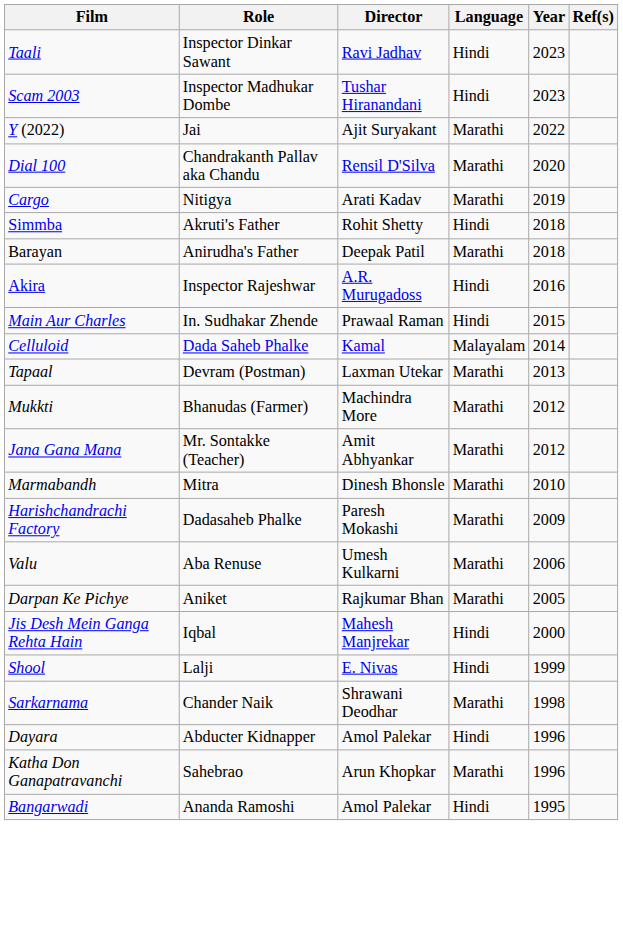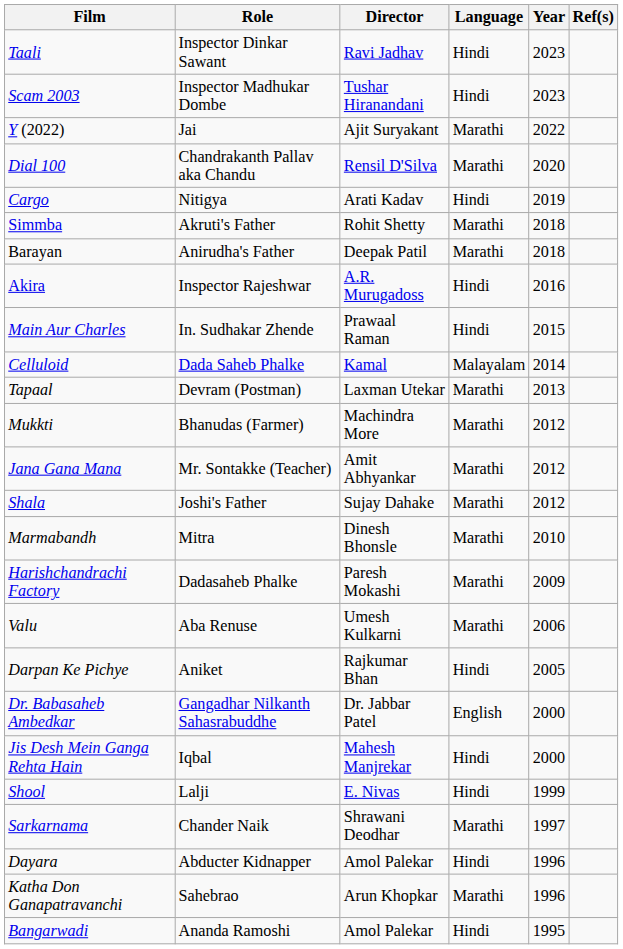Cargo | Language: Marathi -> Hindi
Simmba | Language: Hindi -> Marathi
+ row: Shala | Joshi's Father | Sujay Dahake | Marathi | 2012
Darpan Ke Pichye | Language: Marathi -> Hindi
+ row: Dr. Babasaheb Ambedkar | Gangadhar Nilkanth Sahasrabuddhe | Dr. Jabbar Patel | English | 2000
Sarkarnama | Year: 1998 -> 1997
